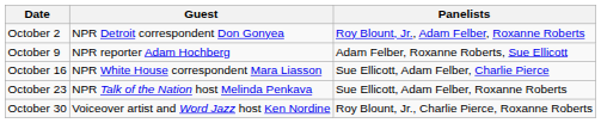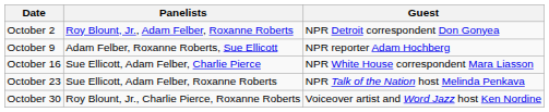columns swapped: Guest <-> Panelists
